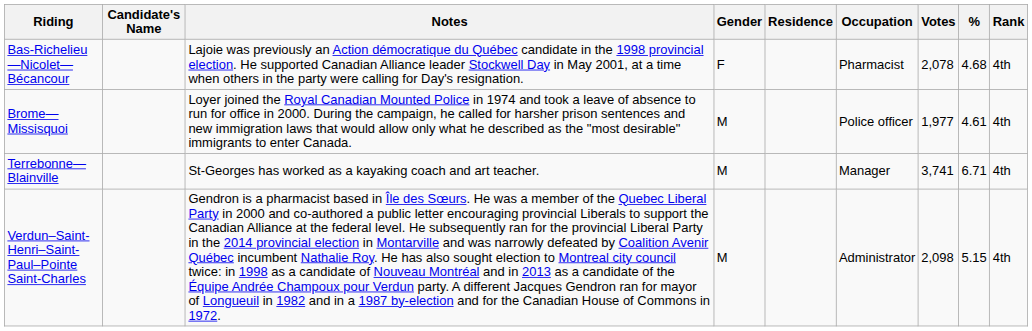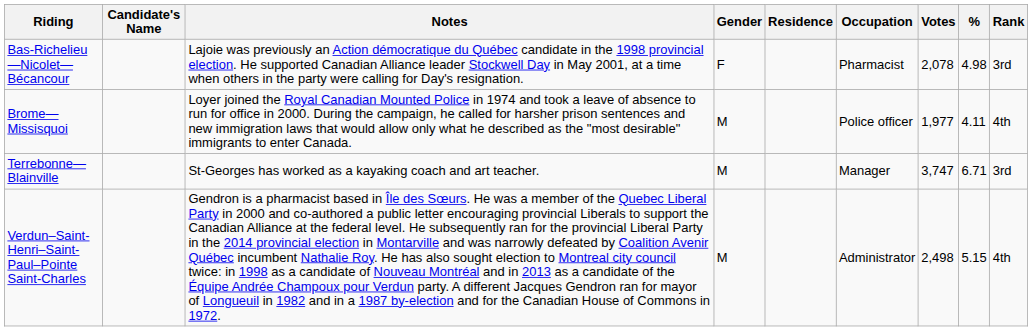Bas-Richelieu—Nicolet—Bécancour | %: 4.68 -> 4.98
Bas-Richelieu—Nicolet—Bécancour | Rank: 4th -> 3rd
Brome—Missisquoi | %: 4.61 -> 4.11
Terrebonne—Blainville | Votes: 3,741 -> 3,747
Terrebonne—Blainville | Rank: 4th -> 3rd
Verdun–Saint-Henri–Saint-Paul–Pointe Saint-Charles | Votes: 2,098 -> 2,498
